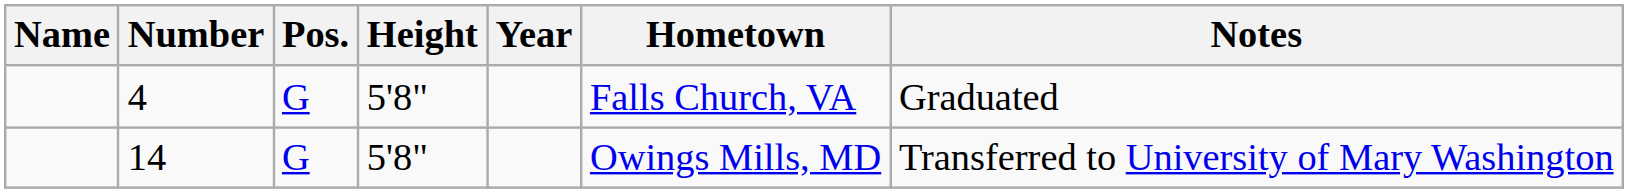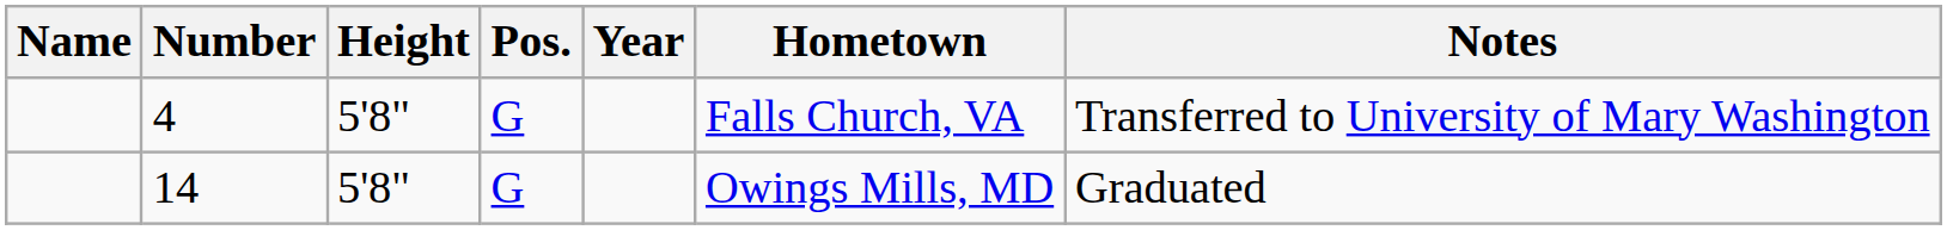columns swapped: Pos. <-> Height
4 | Notes: Graduated -> Transferred to University of Mary Washington
14 | Notes: Transferred to University of Mary Washington -> Graduated
